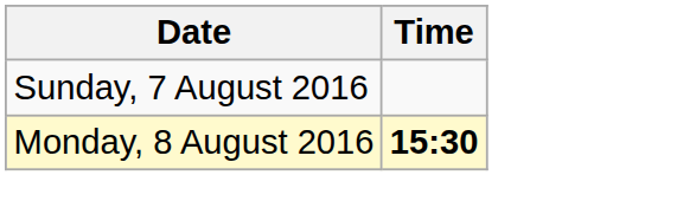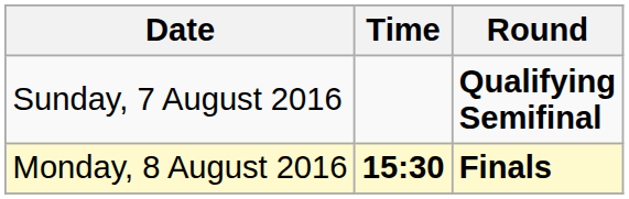+ column: Round | Qualifying Semifinal | Finals
